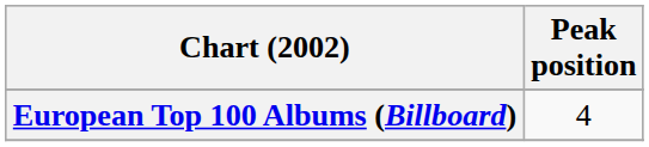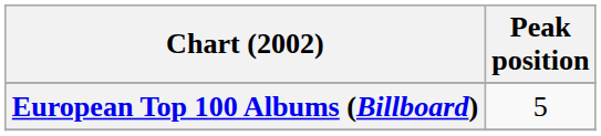European Top 100 Albums (Billboard) | Peak position: 4 -> 5
